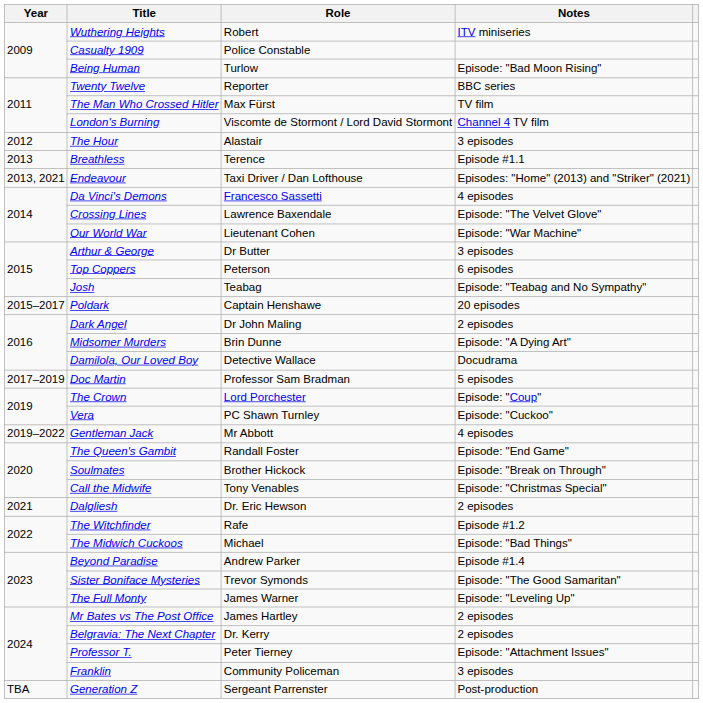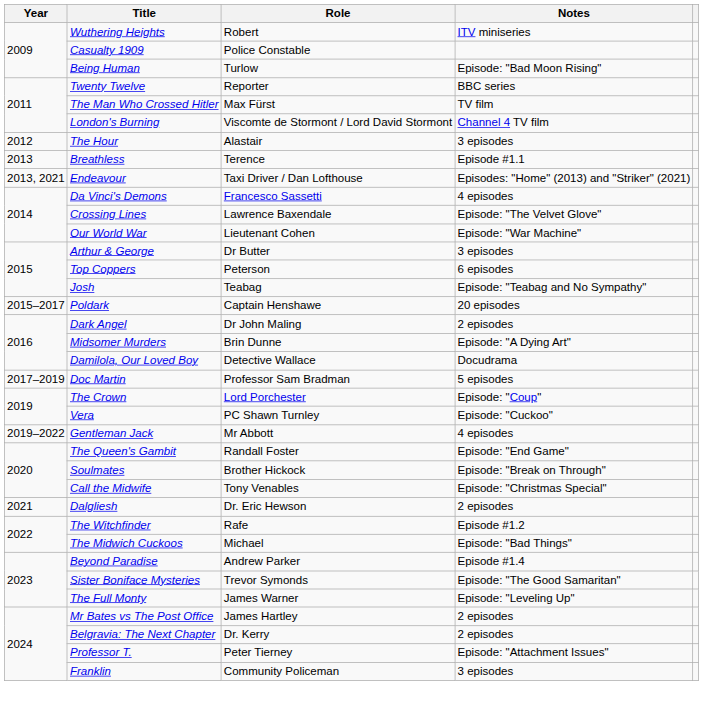- row: TBA | Generation Z | Sergeant Parrenster | Post-production
